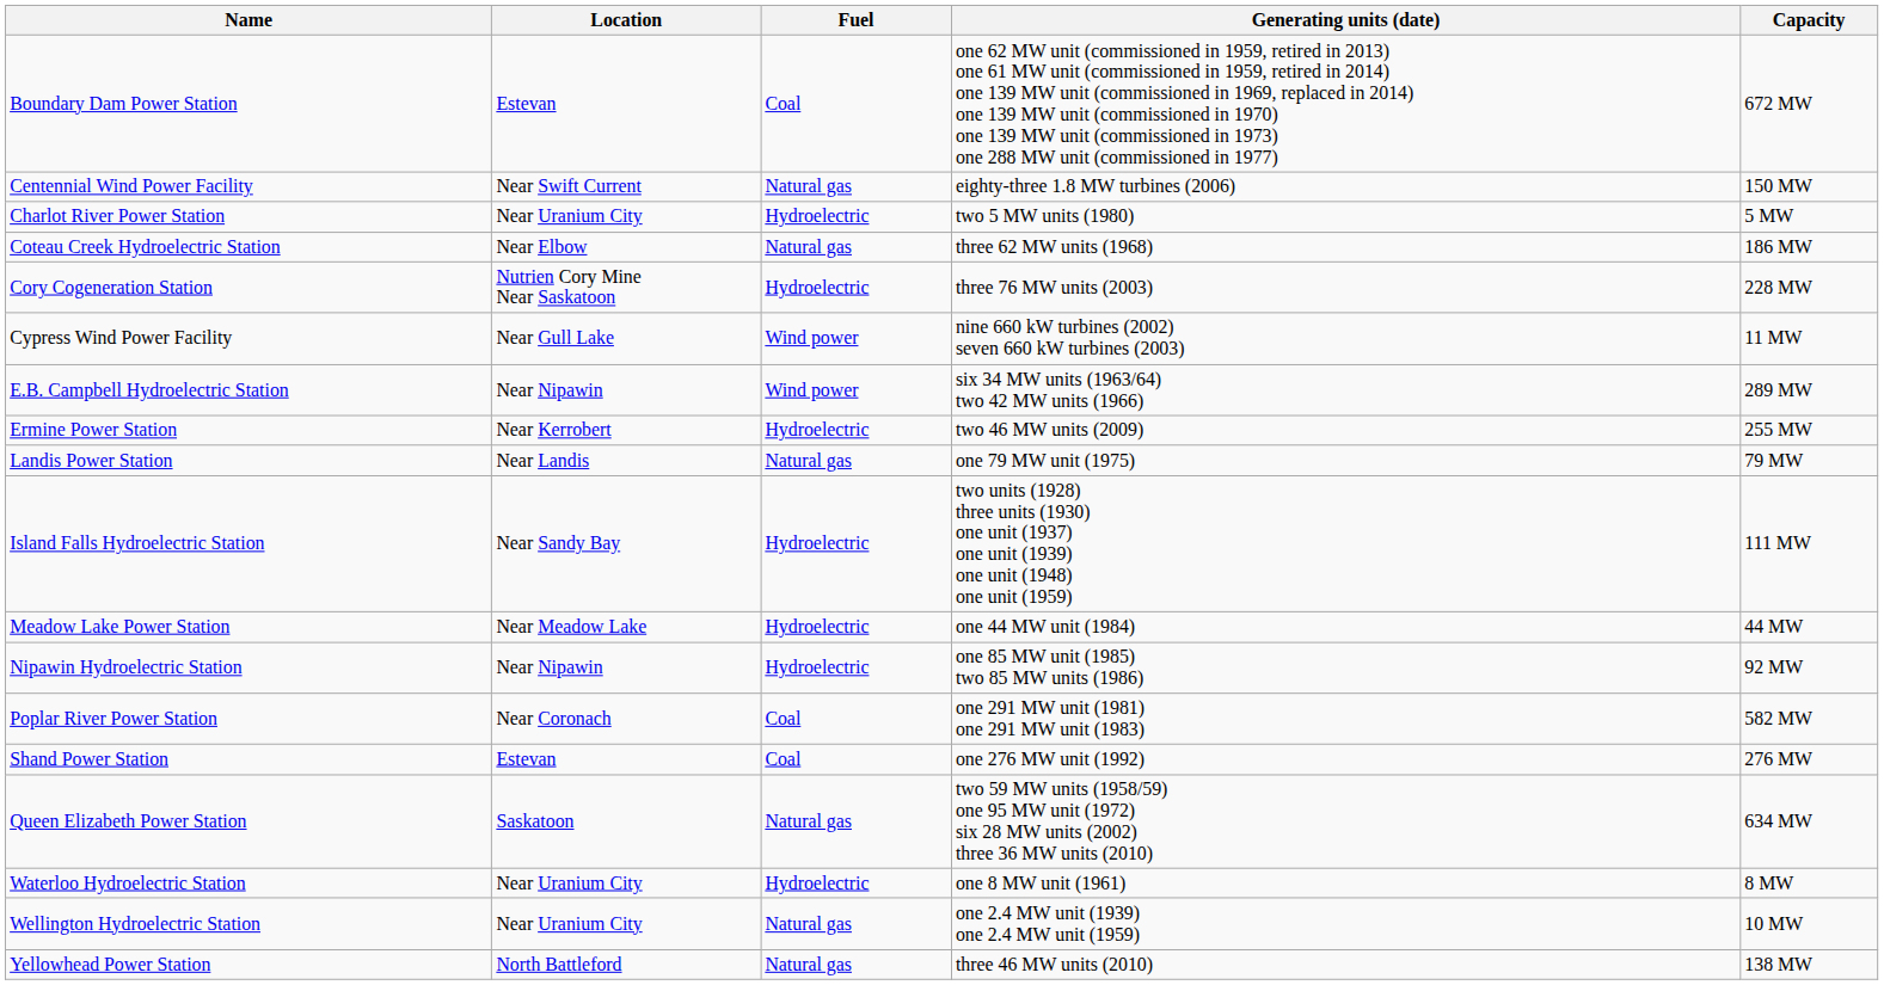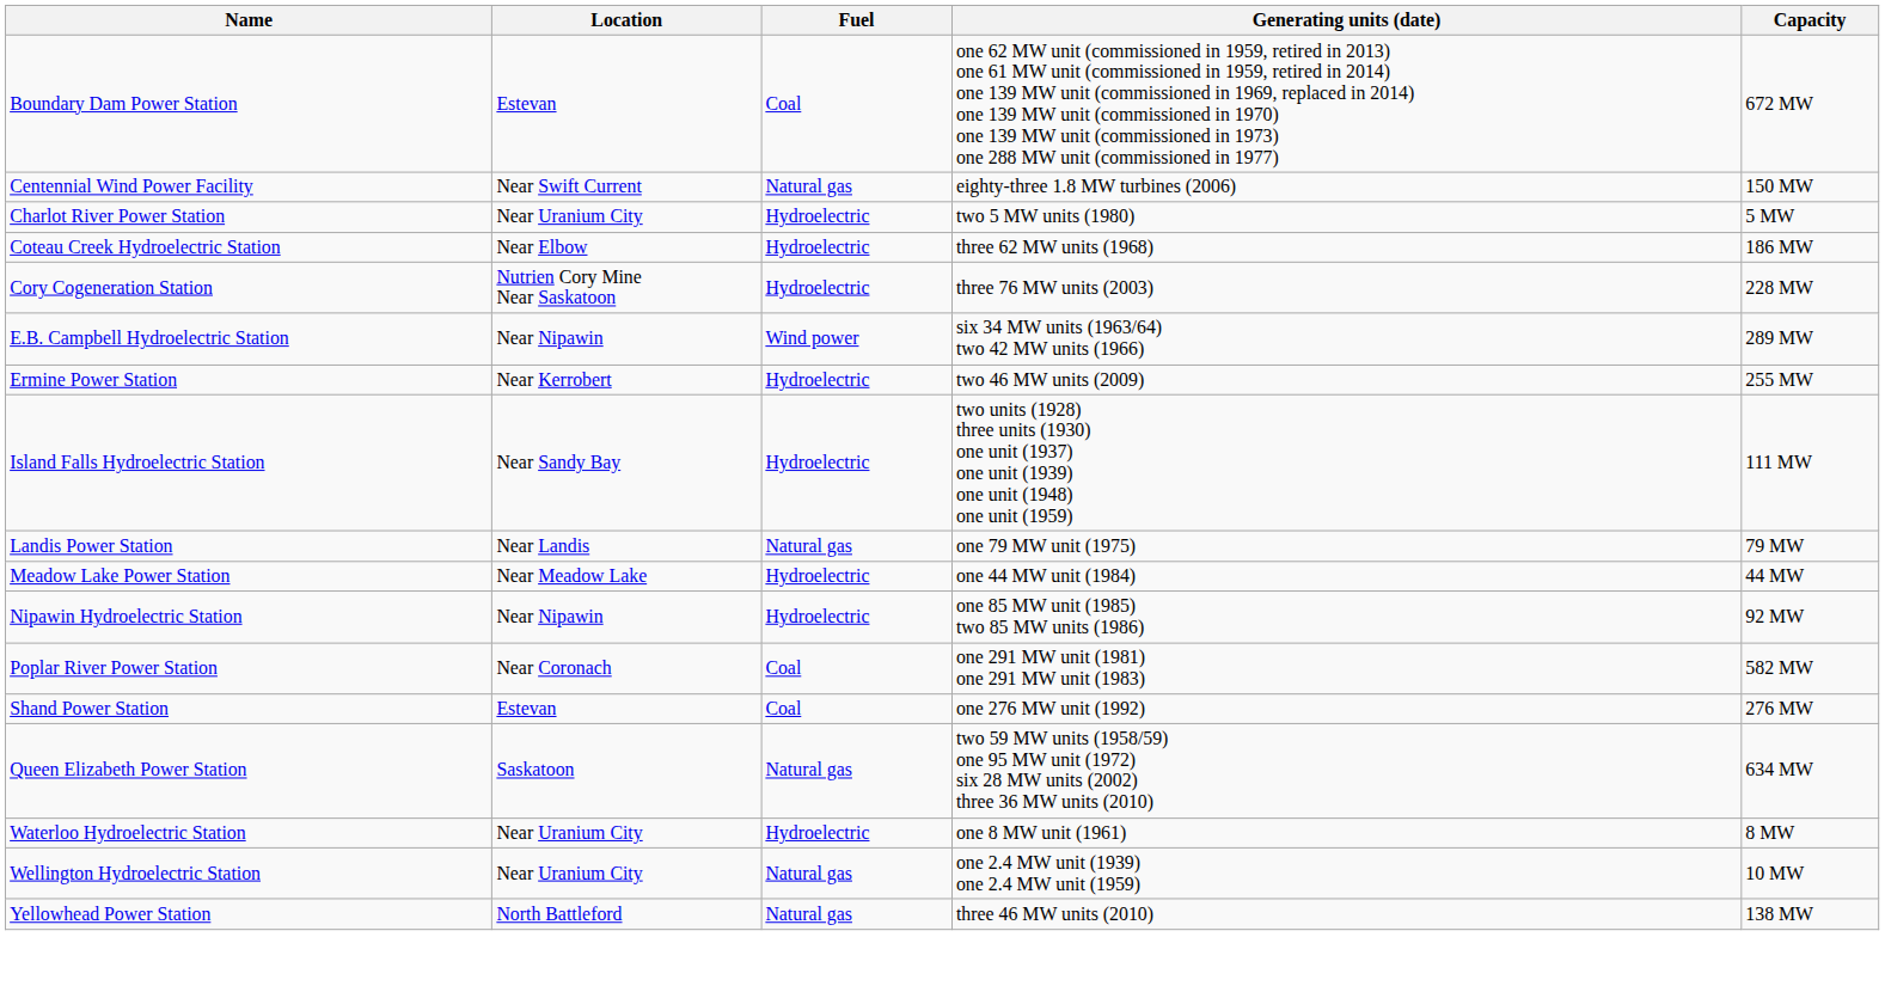Coteau Creek Hydroelectric Station | Fuel: Natural gas -> Hydroelectric
- row: Cypress Wind Power Facility | Near Gull Lake | Wind power | nine 660 kW turbines (2002) seven 660 kW turbines (2003) | 11 MW
rows swapped: Island Falls Hydroelectric Station <-> Landis Power Station
